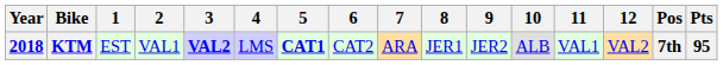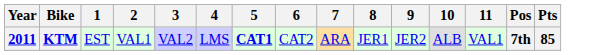- column: 12 | VAL2
KTM | Year: 2018 -> 2011
KTM | 3: bold -> normal
KTM | Pts: 95 -> 85
